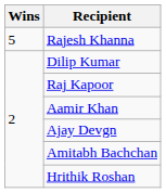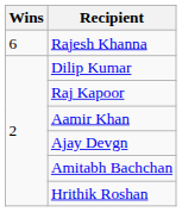Rajesh Khanna | Wins: 5 -> 6
